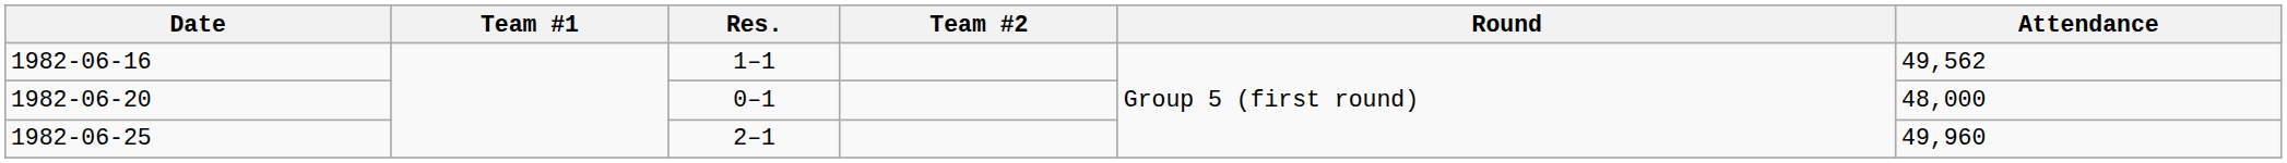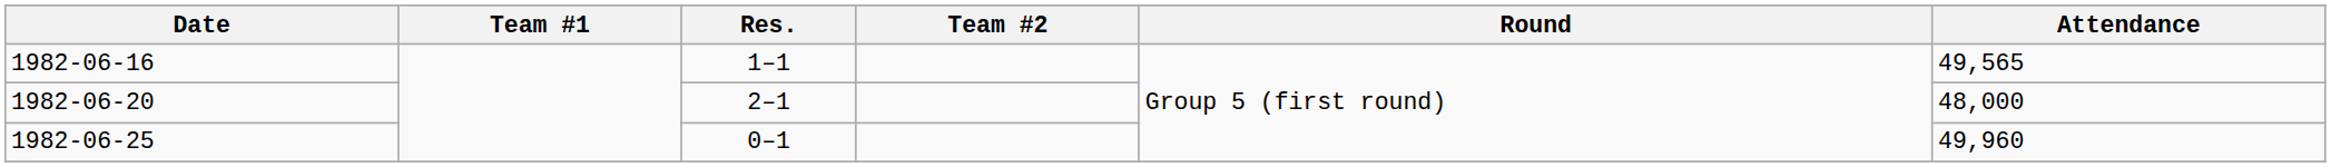1982-06-16 | Attendance: 49,562 -> 49,565
1982-06-20 | Res.: 0–1 -> 2–1
1982-06-25 | Res.: 2–1 -> 0–1
